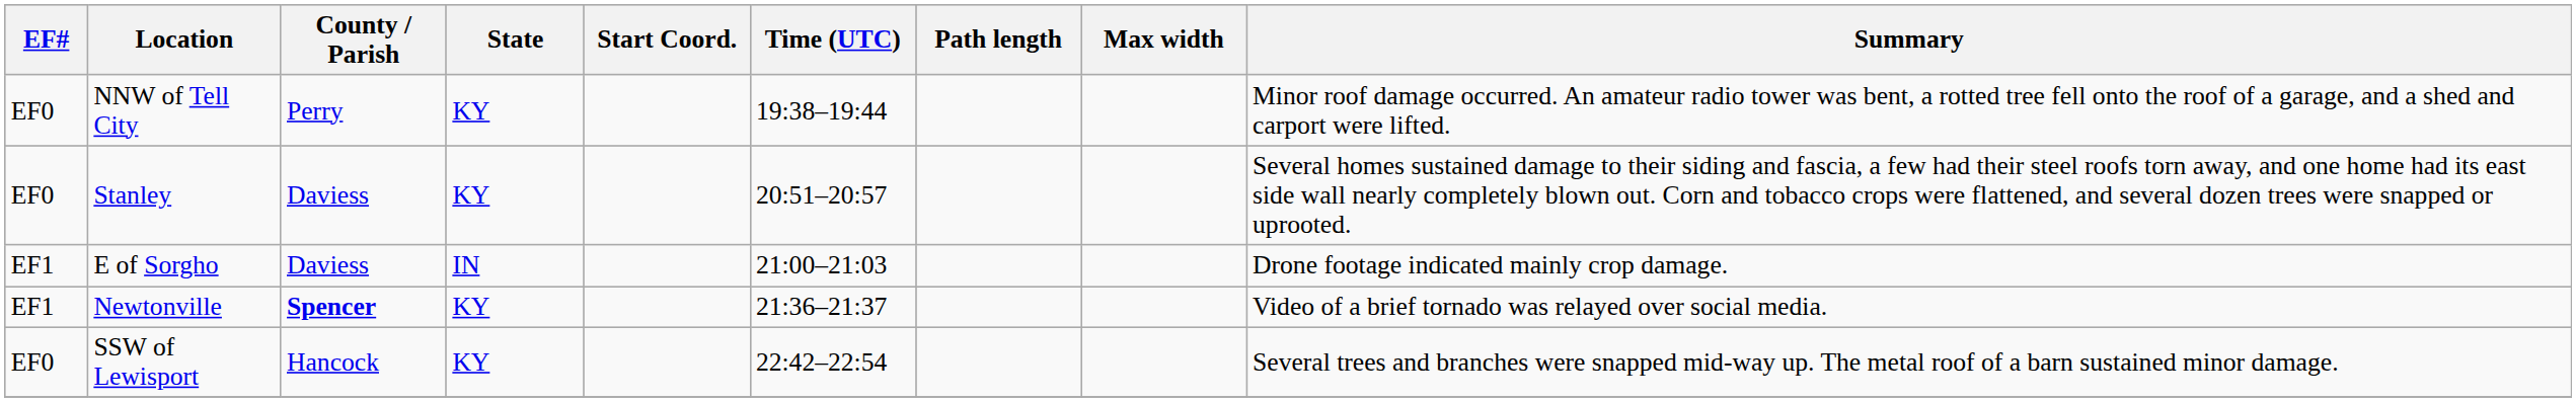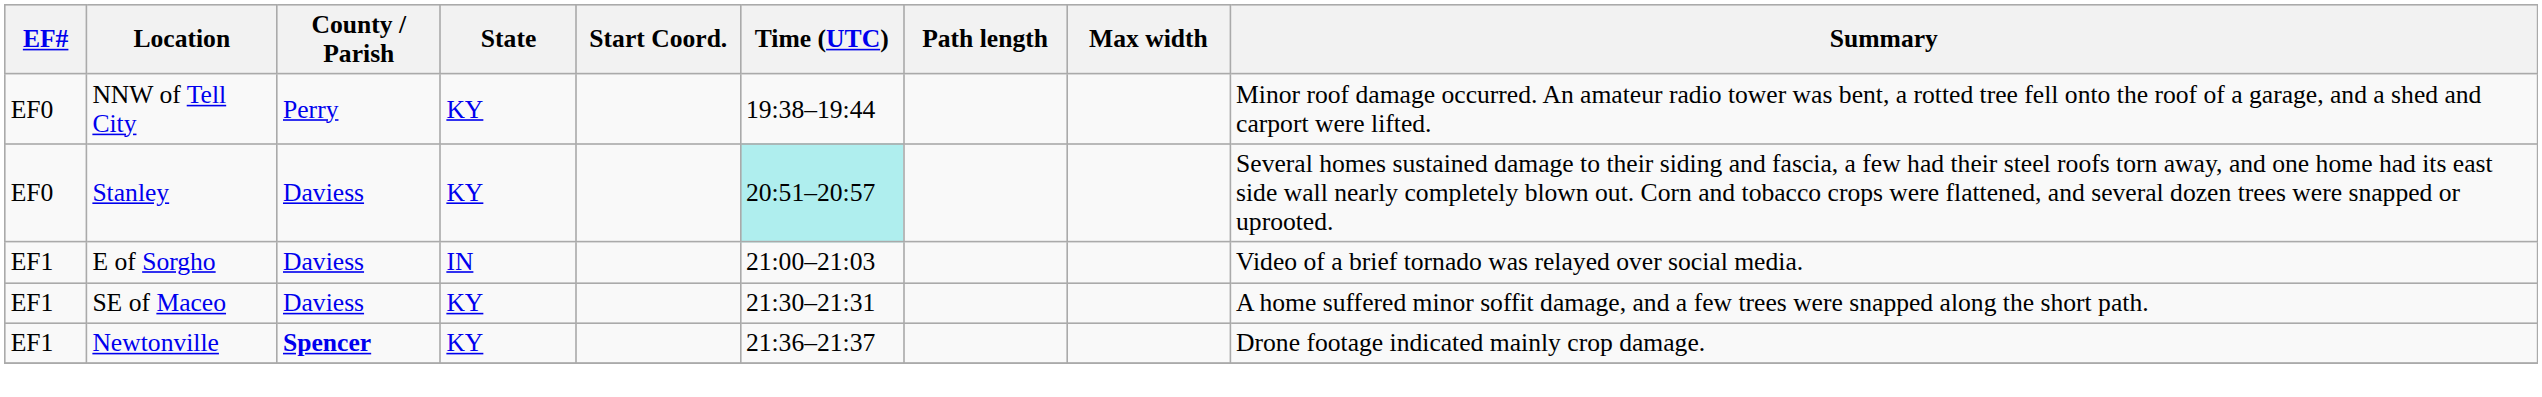Stanley | Time (UTC): no background -> paleturquoise background
E of Sorgho | Summary: Drone footage indicated mainly crop damage. -> Video of a brief tornado was relayed over social media.
+ row: EF1 | SE of Maceo | Daviess | KY | 21:30–21:31 | A home suffered minor soffit damage, and a few trees were snapped along the short path.
Newtonville | Summary: Video of a brief tornado was relayed over social media. -> Drone footage indicated mainly crop damage.
- row: EF0 | SSW of Lewisport | Hancock | KY | 22:42–22:54 | Several trees and branches were snapped mid-way up. The metal roof of a barn sustained minor damage.
